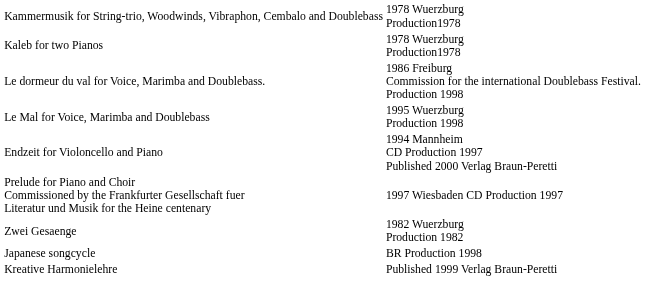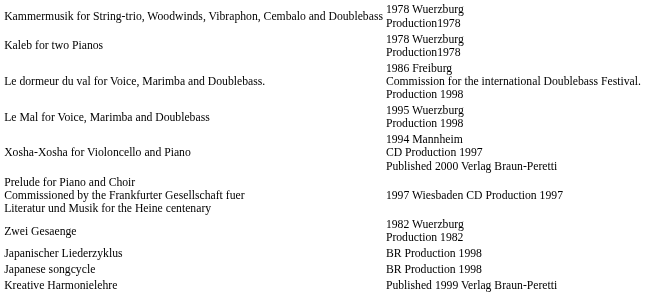+ row: Xosha-Xosha for Violoncello and Piano | 1994 Mannheim CD Production 1997 Published 2000 Verlag Braun-Peretti
- row: Endzeit for Violoncello and Piano | 1994 Mannheim CD Production 1997 Published 2000 Verlag Braun-Peretti
+ row: Japanischer Liederzyklus | BR Production 1998
